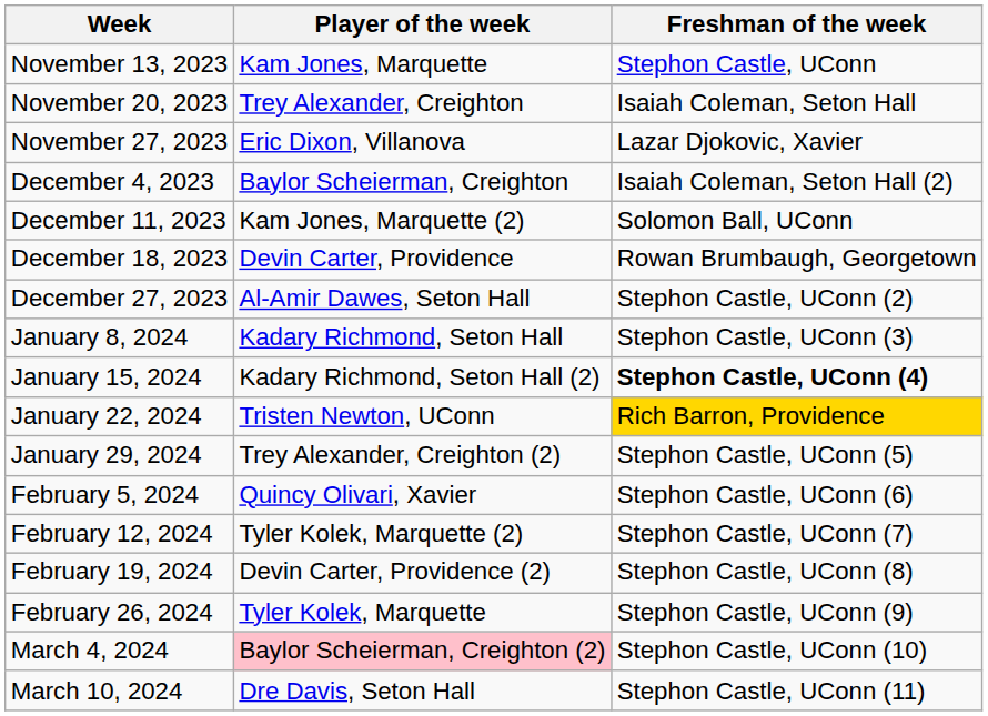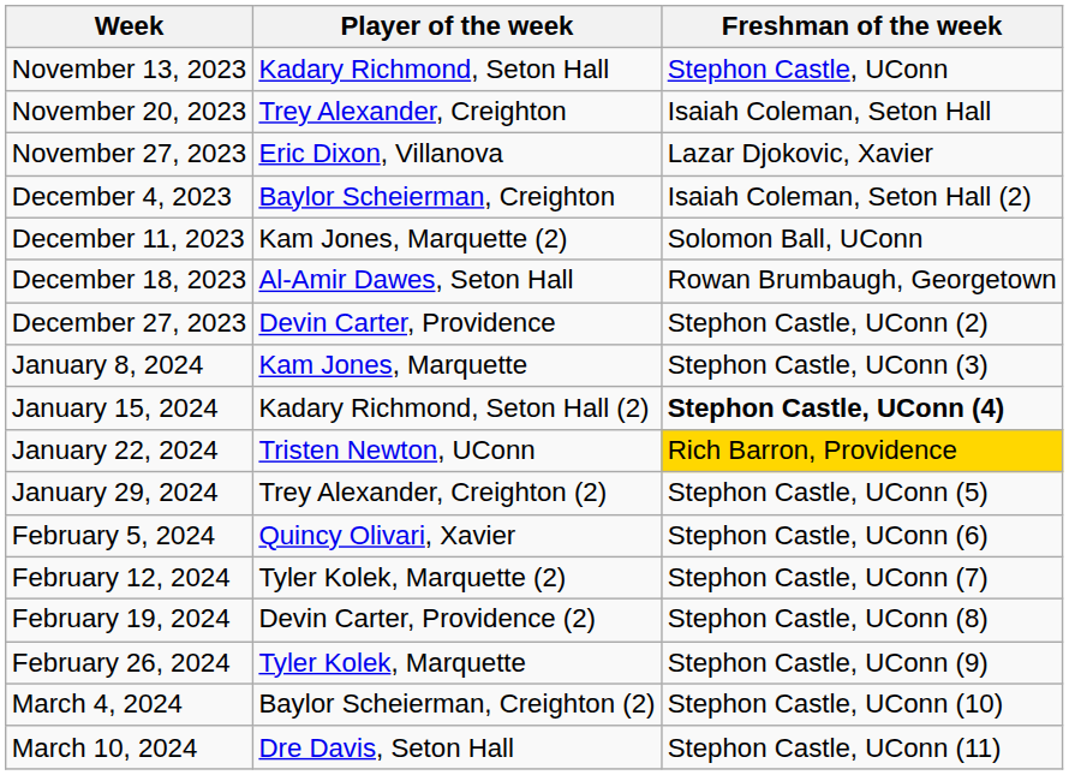November 13, 2023 | Player of the week: Kam Jones, Marquette -> Kadary Richmond, Seton Hall
December 18, 2023 | Player of the week: Devin Carter, Providence -> Al-Amir Dawes, Seton Hall
December 27, 2023 | Player of the week: Al-Amir Dawes, Seton Hall -> Devin Carter, Providence
January 8, 2024 | Player of the week: Kadary Richmond, Seton Hall -> Kam Jones, Marquette
March 4, 2024 | Player of the week: pink background -> no background
